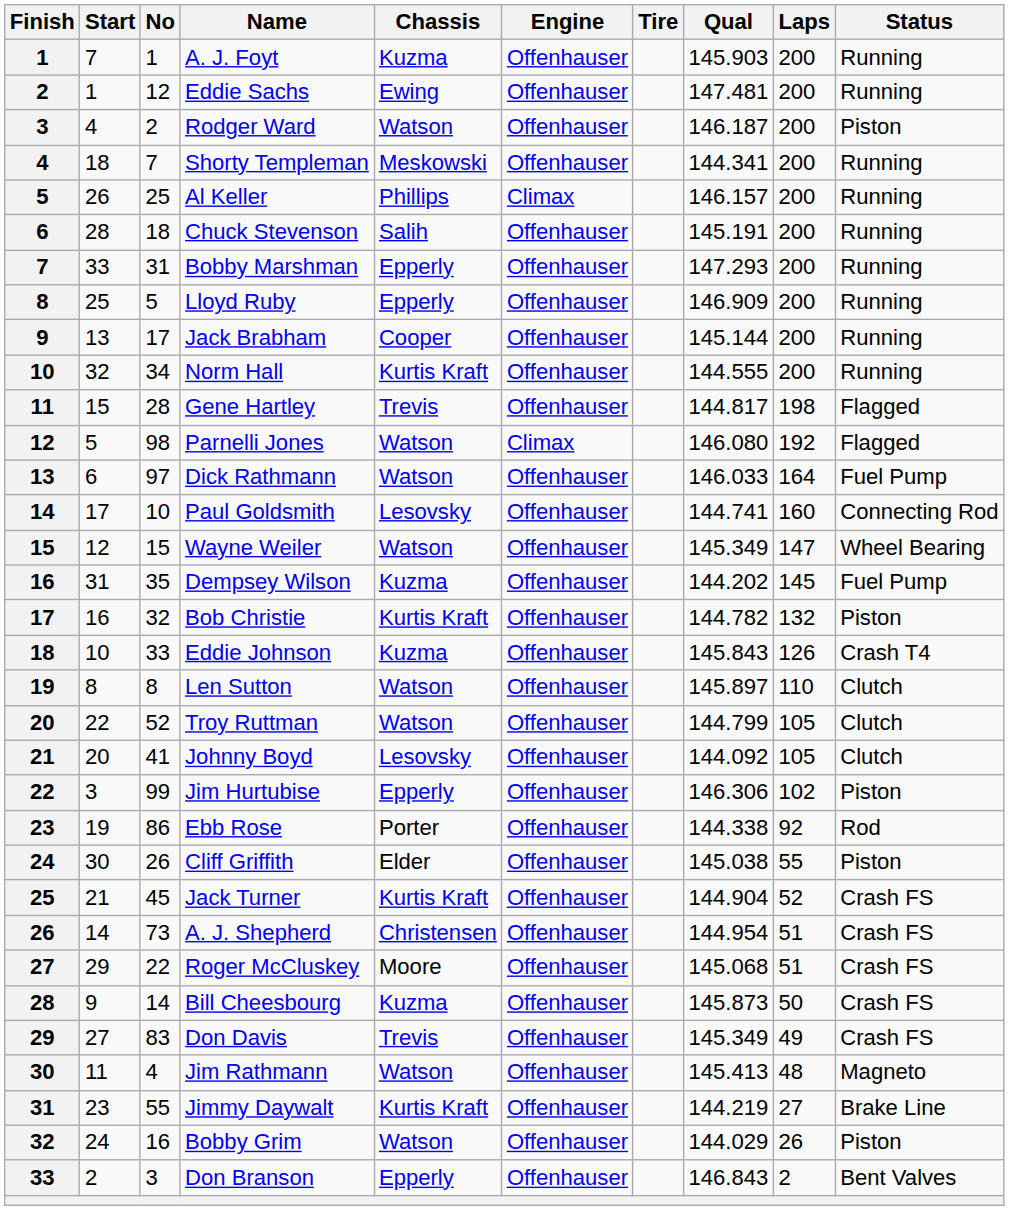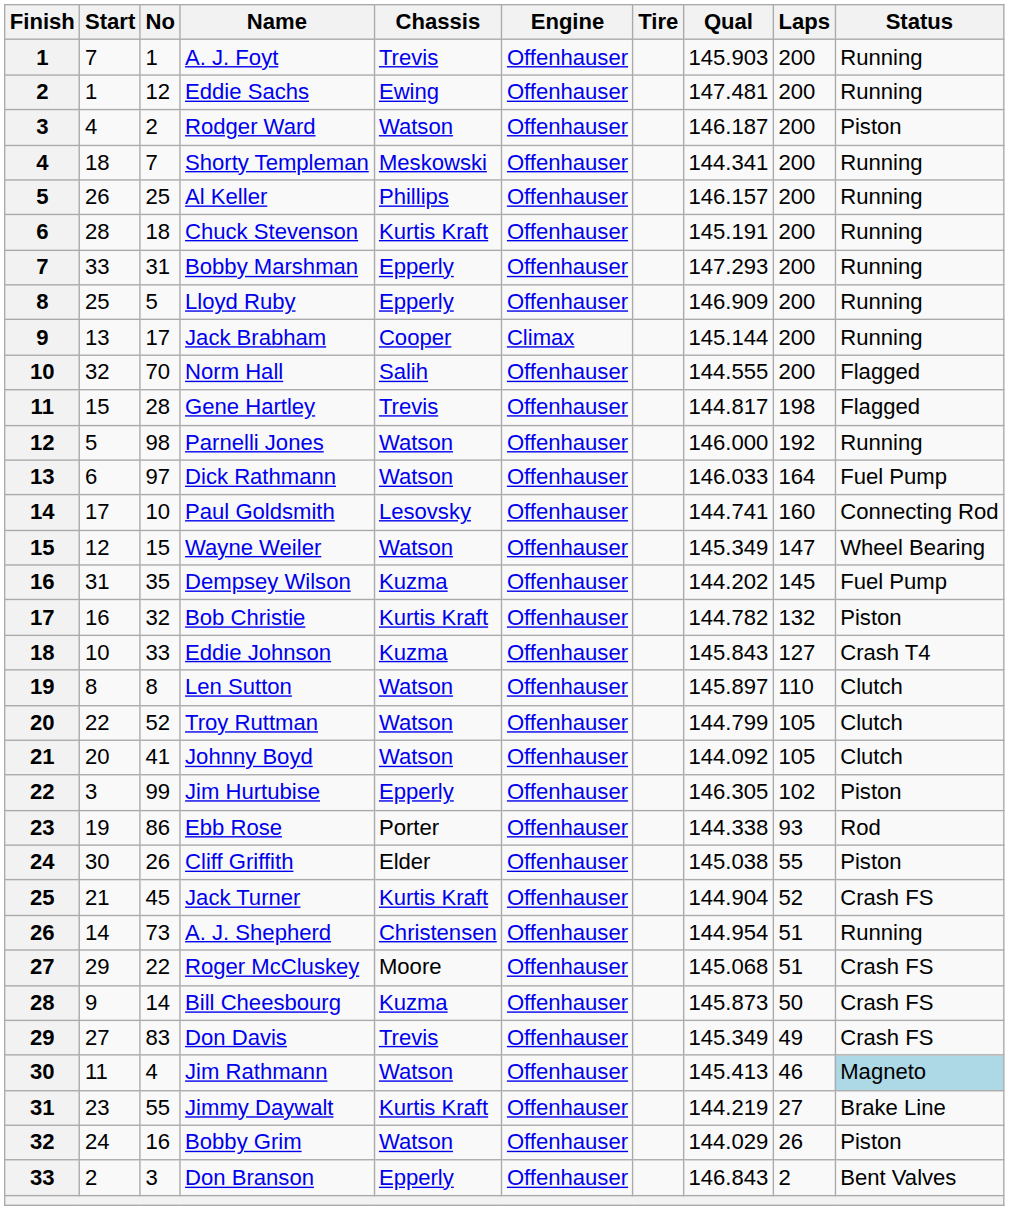A. J. Foyt | Chassis: Kuzma -> Trevis
Al Keller | Engine: Climax -> Offenhauser
Chuck Stevenson | Chassis: Salih -> Kurtis Kraft
Jack Brabham | Engine: Offenhauser -> Climax
Norm Hall | No: 34 -> 70
Norm Hall | Chassis: Kurtis Kraft -> Salih
Norm Hall | Status: Running -> Flagged
Parnelli Jones | Engine: Climax -> Offenhauser
Parnelli Jones | Qual: 146.080 -> 146.000
Parnelli Jones | Status: Flagged -> Running
Eddie Johnson | Laps: 126 -> 127
Johnny Boyd | Chassis: Lesovsky -> Watson
Jim Hurtubise | Qual: 146.306 -> 146.305
Ebb Rose | Laps: 92 -> 93
A. J. Shepherd | Status: Crash FS -> Running
Jim Rathmann | Laps: 48 -> 46
Jim Rathmann | Status: no background -> lightblue background
